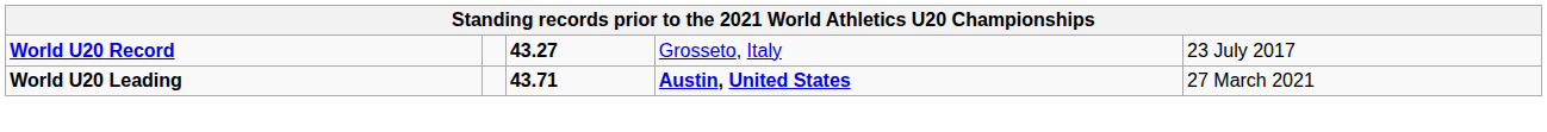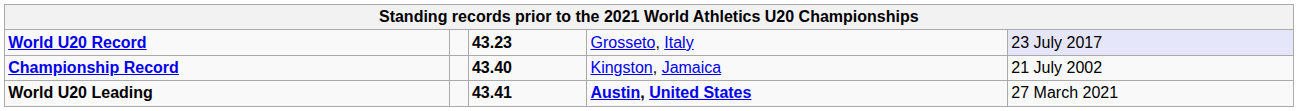World U20 Record | column 3: 43.27 -> 43.23
World U20 Record | column 5: no background -> lavender background
+ row: Championship Record | 43.40 | Kingston, Jamaica | 21 July 2002
World U20 Leading | column 3: 43.71 -> 43.41
